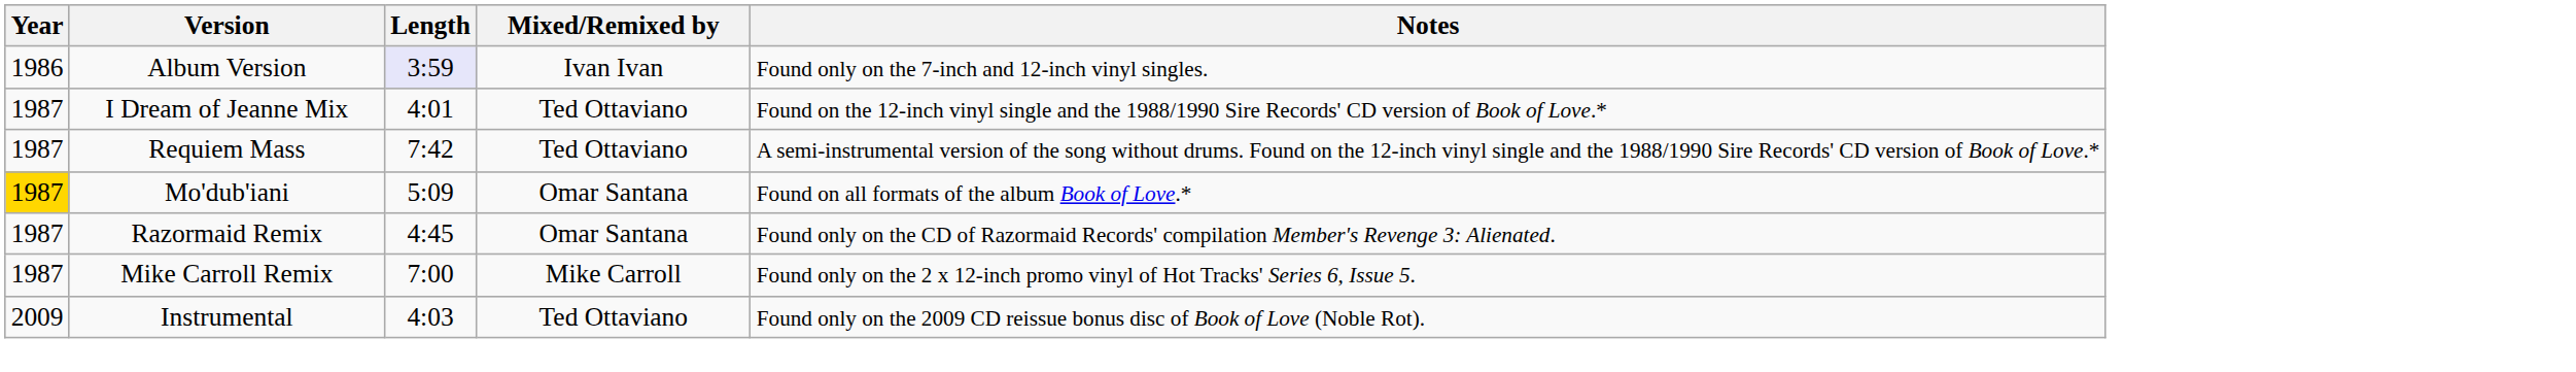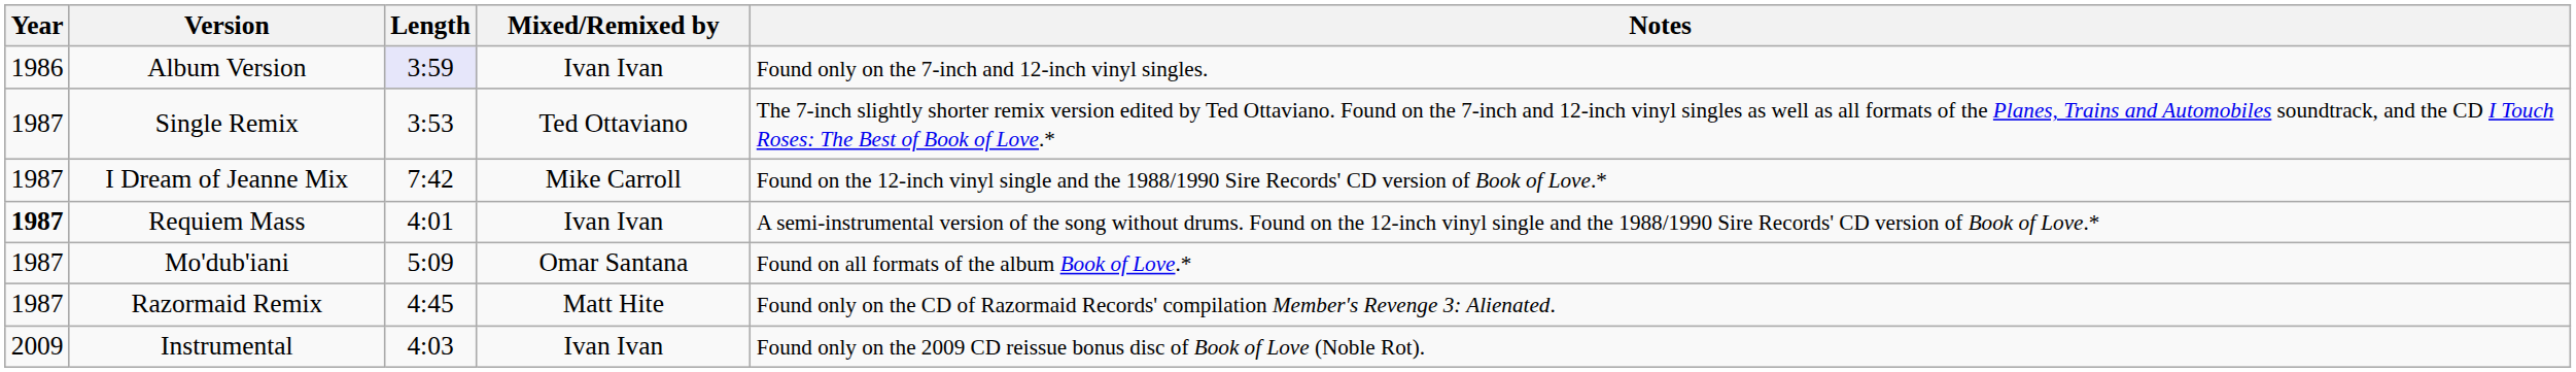+ row: 1987 | Single Remix | 3:53 | Ted Ottaviano | The 7-inch slightly shorter remix version edited by Ted Ottaviano. Found on the 7-inch and 12-inch vinyl singles as well as all formats of the Planes, Trains and Automobiles soundtrack, and the CD I Touch Roses: The Best of Book of Love.*
I Dream of Jeanne Mix | Length: 4:01 -> 7:42
I Dream of Jeanne Mix | Mixed/Remixed by: Ted Ottaviano -> Mike Carroll
Requiem Mass | Year: normal -> bold
Requiem Mass | Length: 7:42 -> 4:01
Requiem Mass | Mixed/Remixed by: Ted Ottaviano -> Ivan Ivan
Mo'dub'iani | Year: gold background -> no background
Razormaid Remix | Mixed/Remixed by: Omar Santana -> Matt Hite
- row: 1987 | Mike Carroll Remix | 7:00 | Mike Carroll | Found only on the 2 x 12-inch promo vinyl of Hot Tracks' Series 6, Issue 5.
Instrumental | Mixed/Remixed by: Ted Ottaviano -> Ivan Ivan
